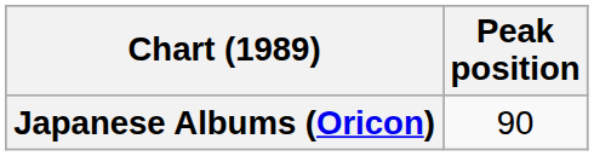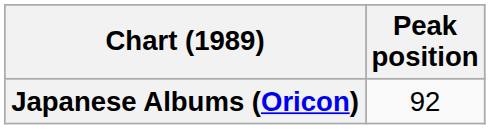Japanese Albums (Oricon) | Peak position: 90 -> 92
